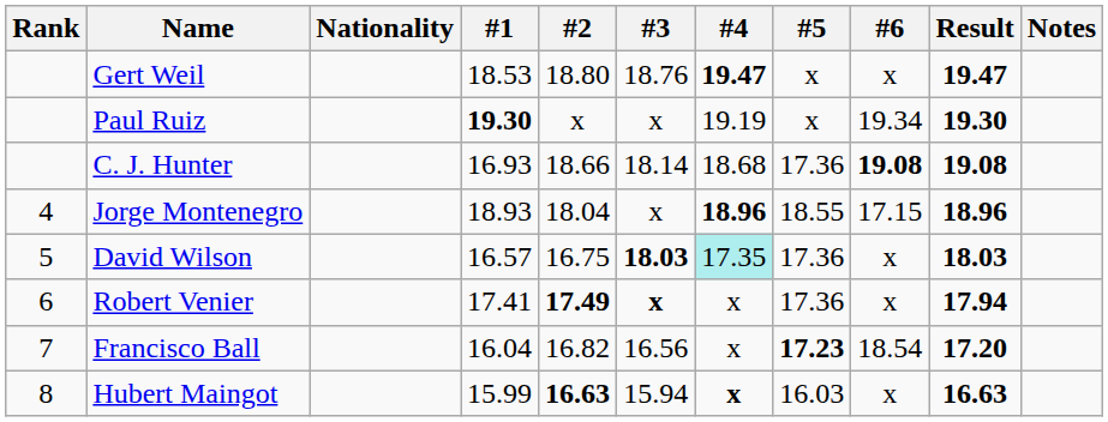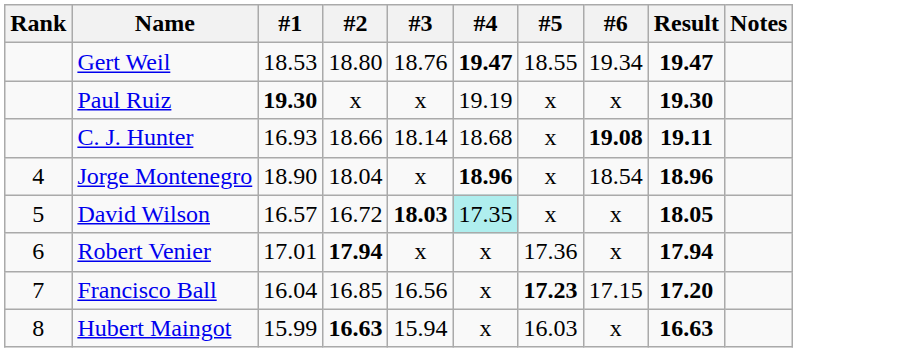- column: Nationality
Gert Weil | #5: x -> 18.55
Gert Weil | #6: x -> 19.34
Paul Ruiz | #6: 19.34 -> x
C. J. Hunter | #5: 17.36 -> x
C. J. Hunter | Result: 19.08 -> 19.11
Jorge Montenegro | #1: 18.93 -> 18.90
Jorge Montenegro | #5: 18.55 -> x
Jorge Montenegro | #6: 17.15 -> 18.54
David Wilson | #2: 16.75 -> 16.72
David Wilson | #5: 17.36 -> x
David Wilson | Result: 18.03 -> 18.05
Robert Venier | #1: 17.41 -> 17.01
Robert Venier | #2: 17.49 -> 17.94
Robert Venier | #3: bold -> normal
Francisco Ball | #2: 16.82 -> 16.85
Francisco Ball | #6: 18.54 -> 17.15
Hubert Maingot | #4: bold -> normal
